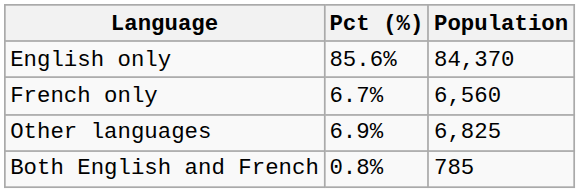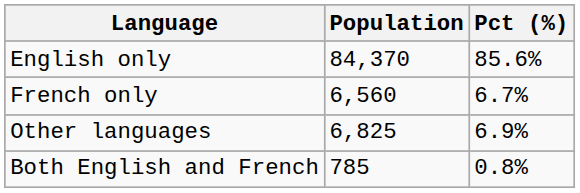columns swapped: Population <-> Pct (%)
